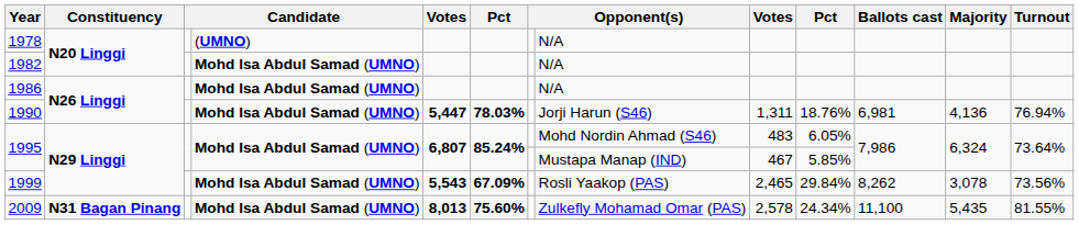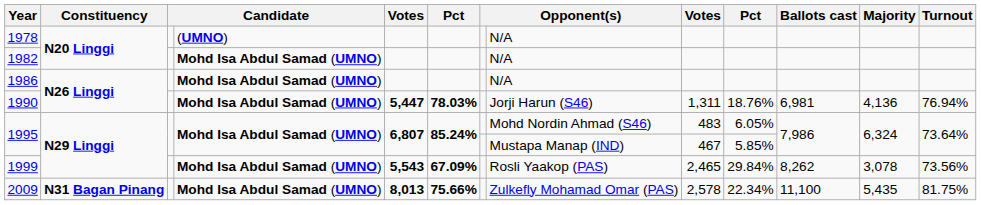2009 | column 6: 75.60% -> 75.66%
2009 | column 10: 24.34% -> 22.34%
2009 | Turnout: 81.55% -> 81.75%
